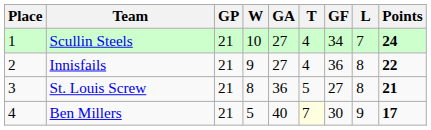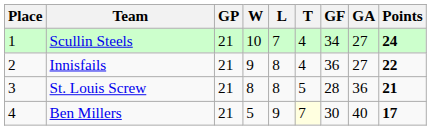columns swapped: L <-> GA
St. Louis Screw | GF: 27 -> 28
